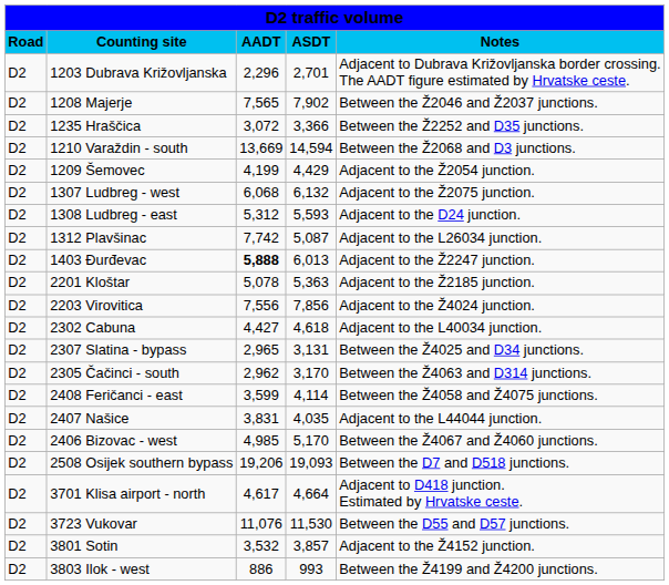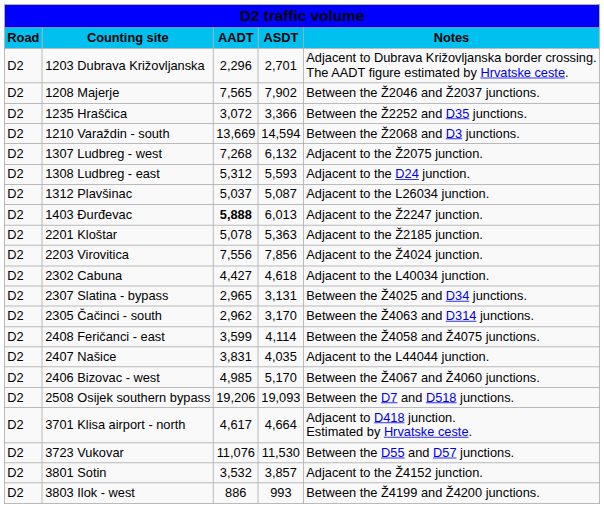- row: D2 | 1209 Šemovec | 4,199 | 4,429 | Adjacent to the Ž2054 junction.
1307 Ludbreg - west | column 3: 6,068 -> 7,268
1312 Plavšinac | column 3: 7,742 -> 5,037
